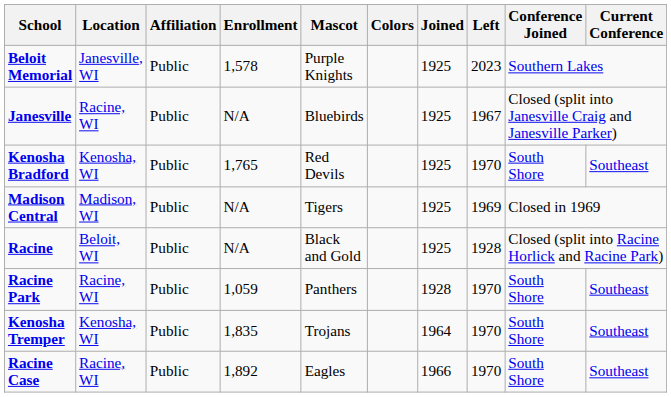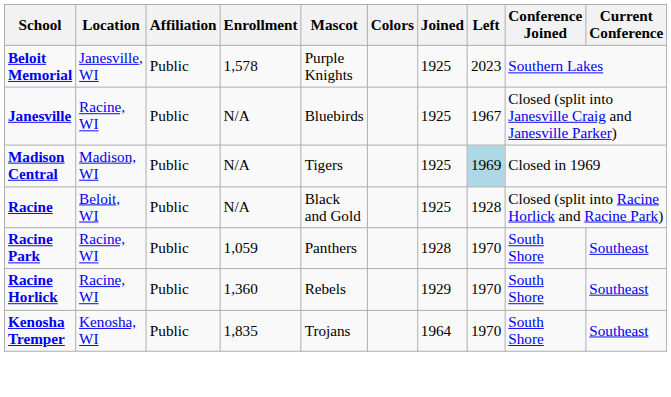- row: Kenosha Bradford | Kenosha, WI | Public | 1,765 | Red Devils | 1925 | 1970 | South Shore | Southeast
Madison Central | Left: no background -> lightblue background
+ row: Racine Horlick | Racine, WI | Public | 1,360 | Rebels | 1929 | 1970 | South Shore | Southeast
- row: Racine Case | Racine, WI | Public | 1,892 | Eagles | 1966 | 1970 | South Shore | Southeast
